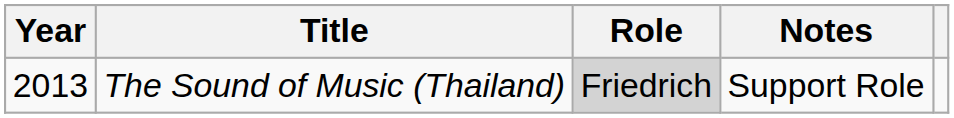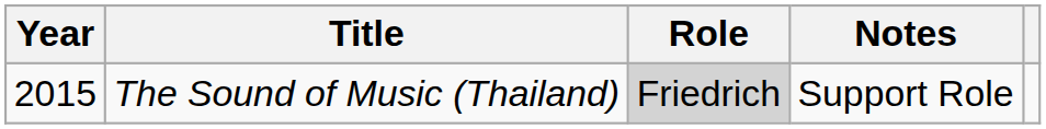The Sound of Music (Thailand) | Year: 2013 -> 2015
